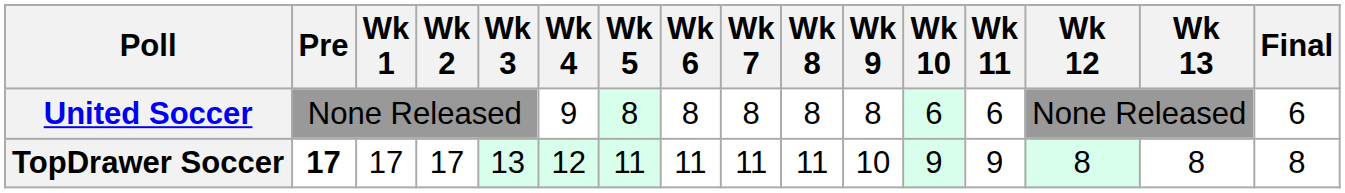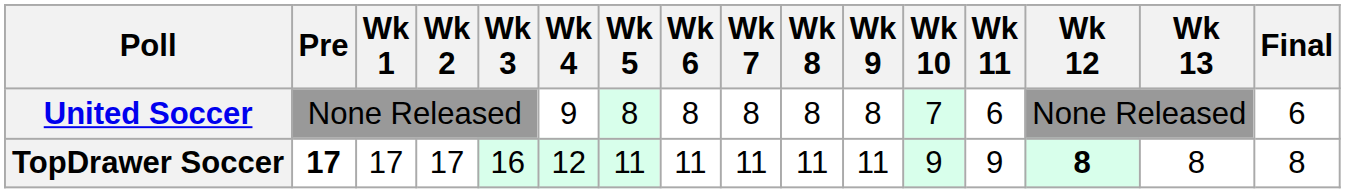United Soccer | Wk 10: 6 -> 7
TopDrawer Soccer | Wk 3: 13 -> 16
TopDrawer Soccer | Wk 9: 10 -> 11
TopDrawer Soccer | Wk 12: normal -> bold
